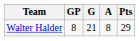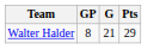- column: A | 8
